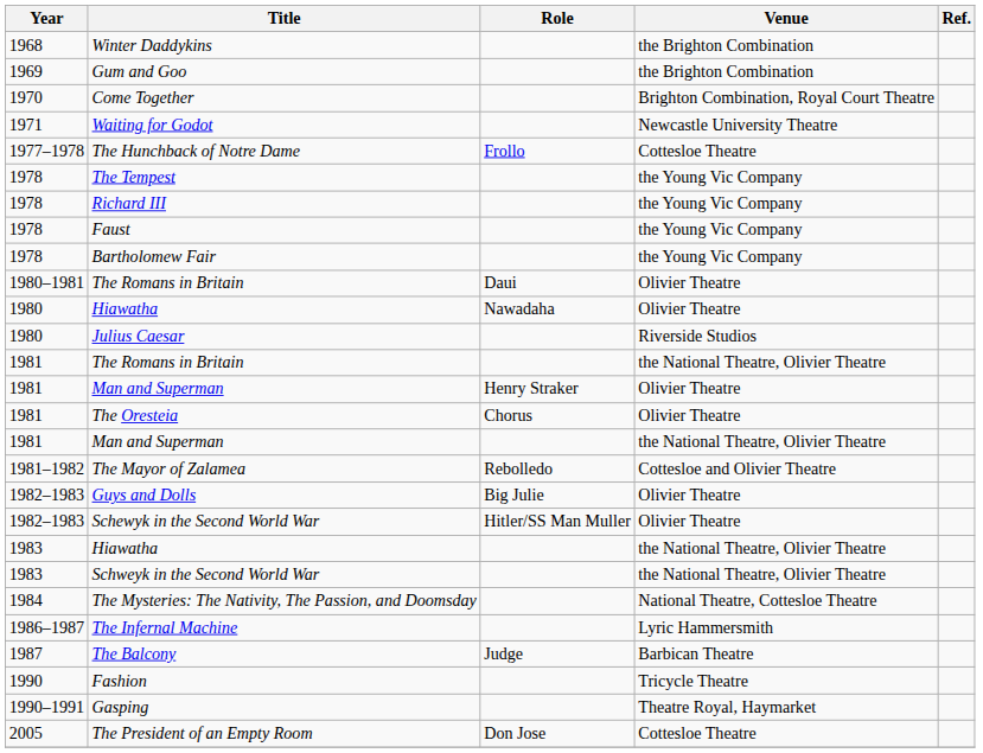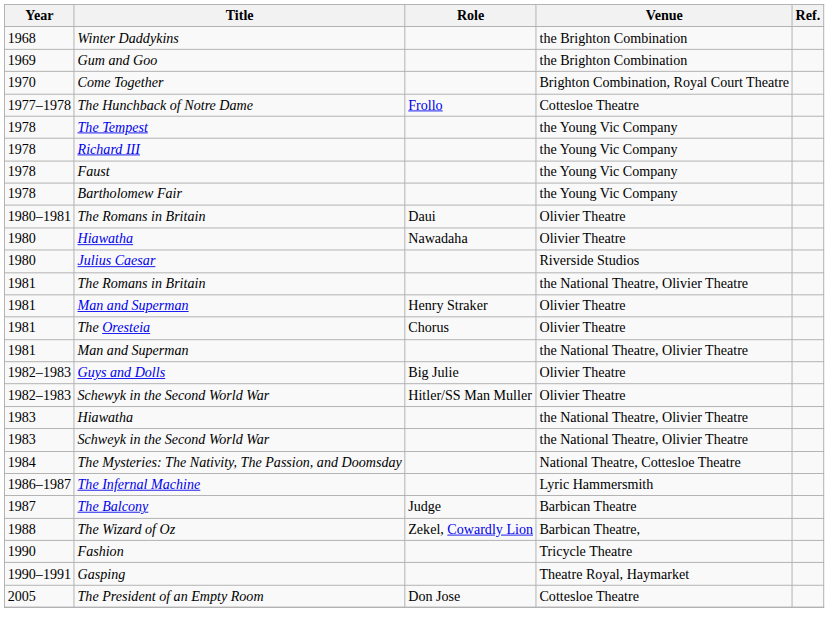- row: 1971 | Waiting for Godot | Newcastle University Theatre
- row: 1981–1982 | The Mayor of Zalamea | Rebolledo | Cottesloe and Olivier Theatre
+ row: 1988 | The Wizard of Oz | Zekel, Cowardly Lion | Barbican Theatre,
